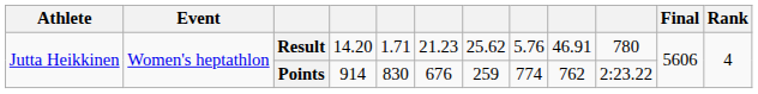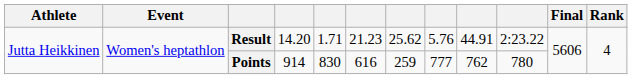Result | column 9: 46.91 -> 44.91
Result | column 10: 780 -> 2:23.22
Points | column 6: 676 -> 616
Points | column 8: 774 -> 777
Points | column 10: 2:23.22 -> 780
